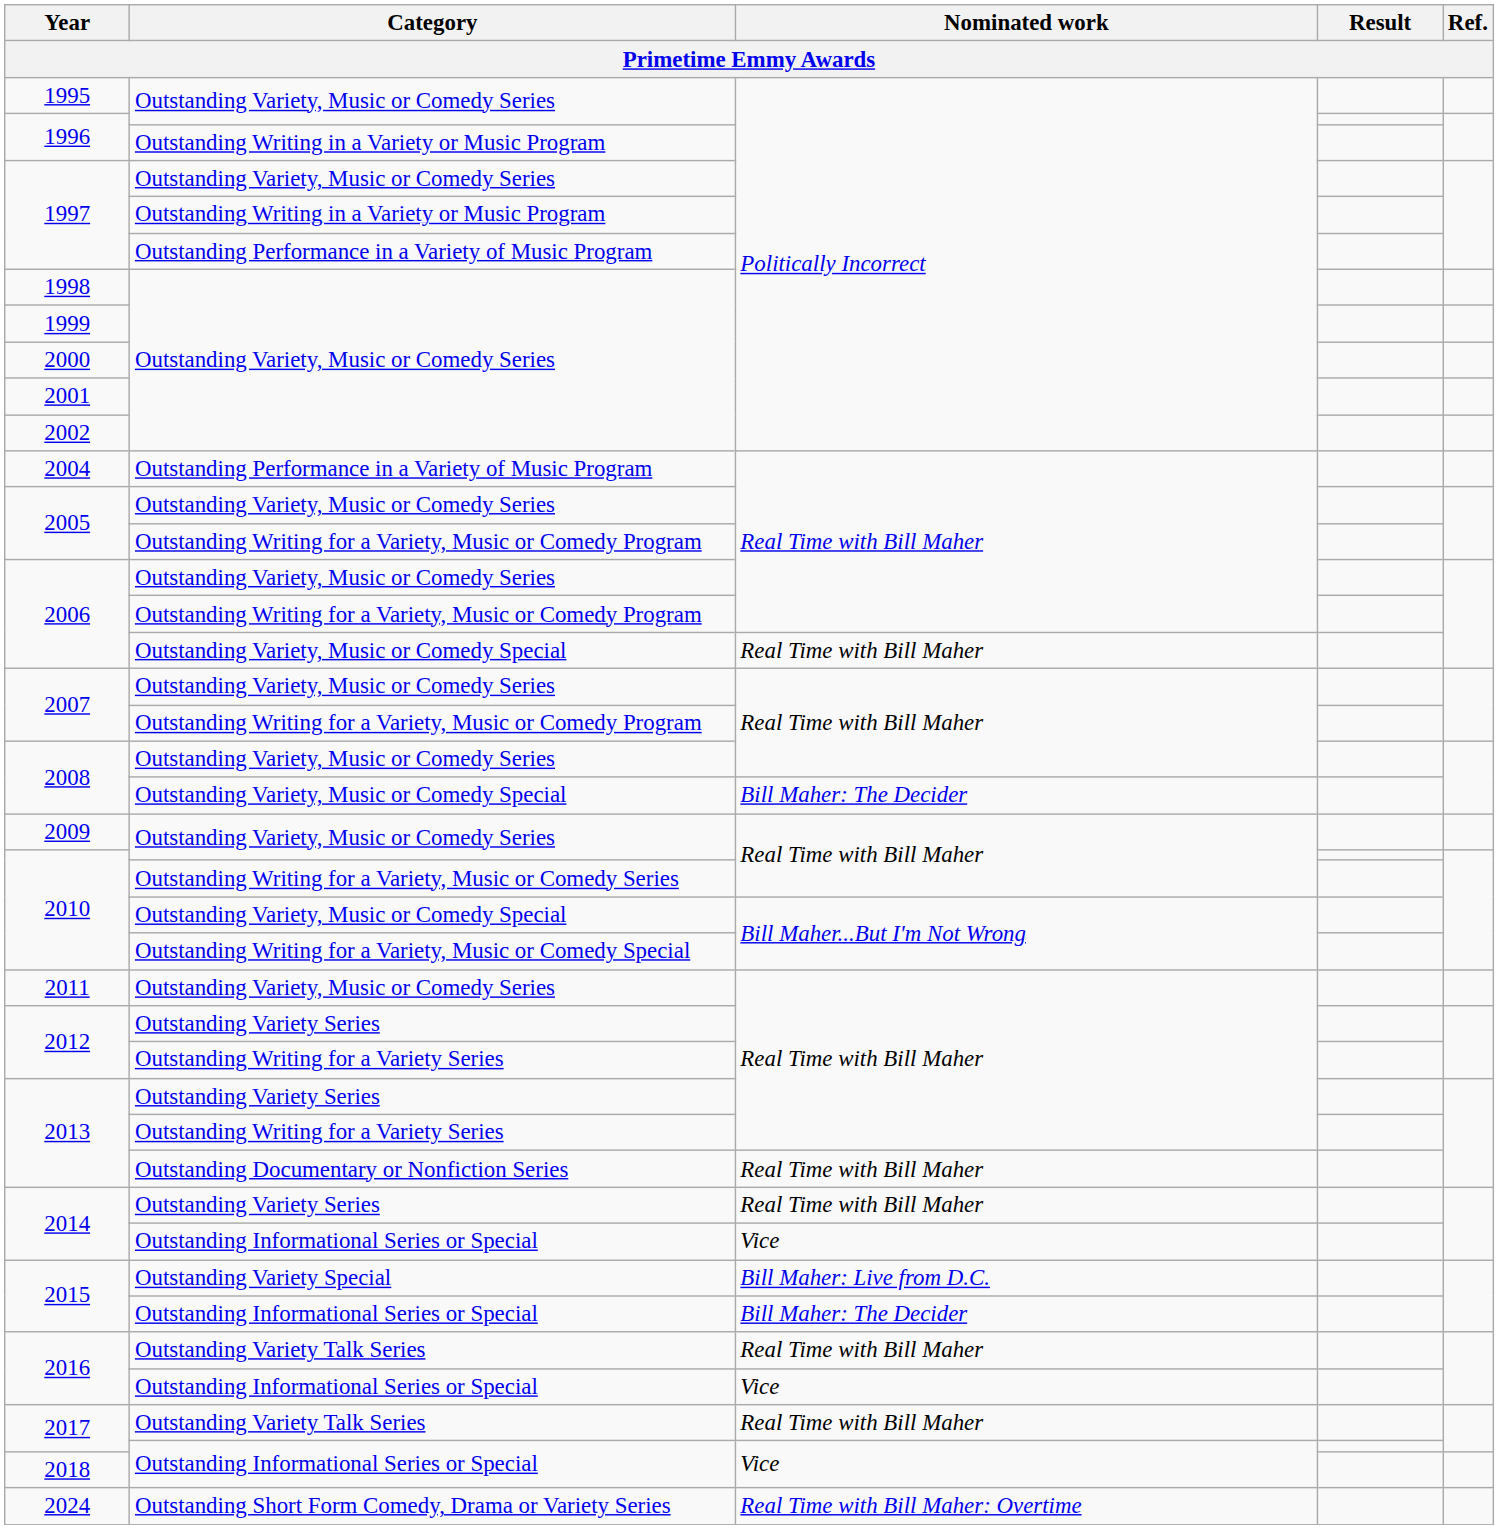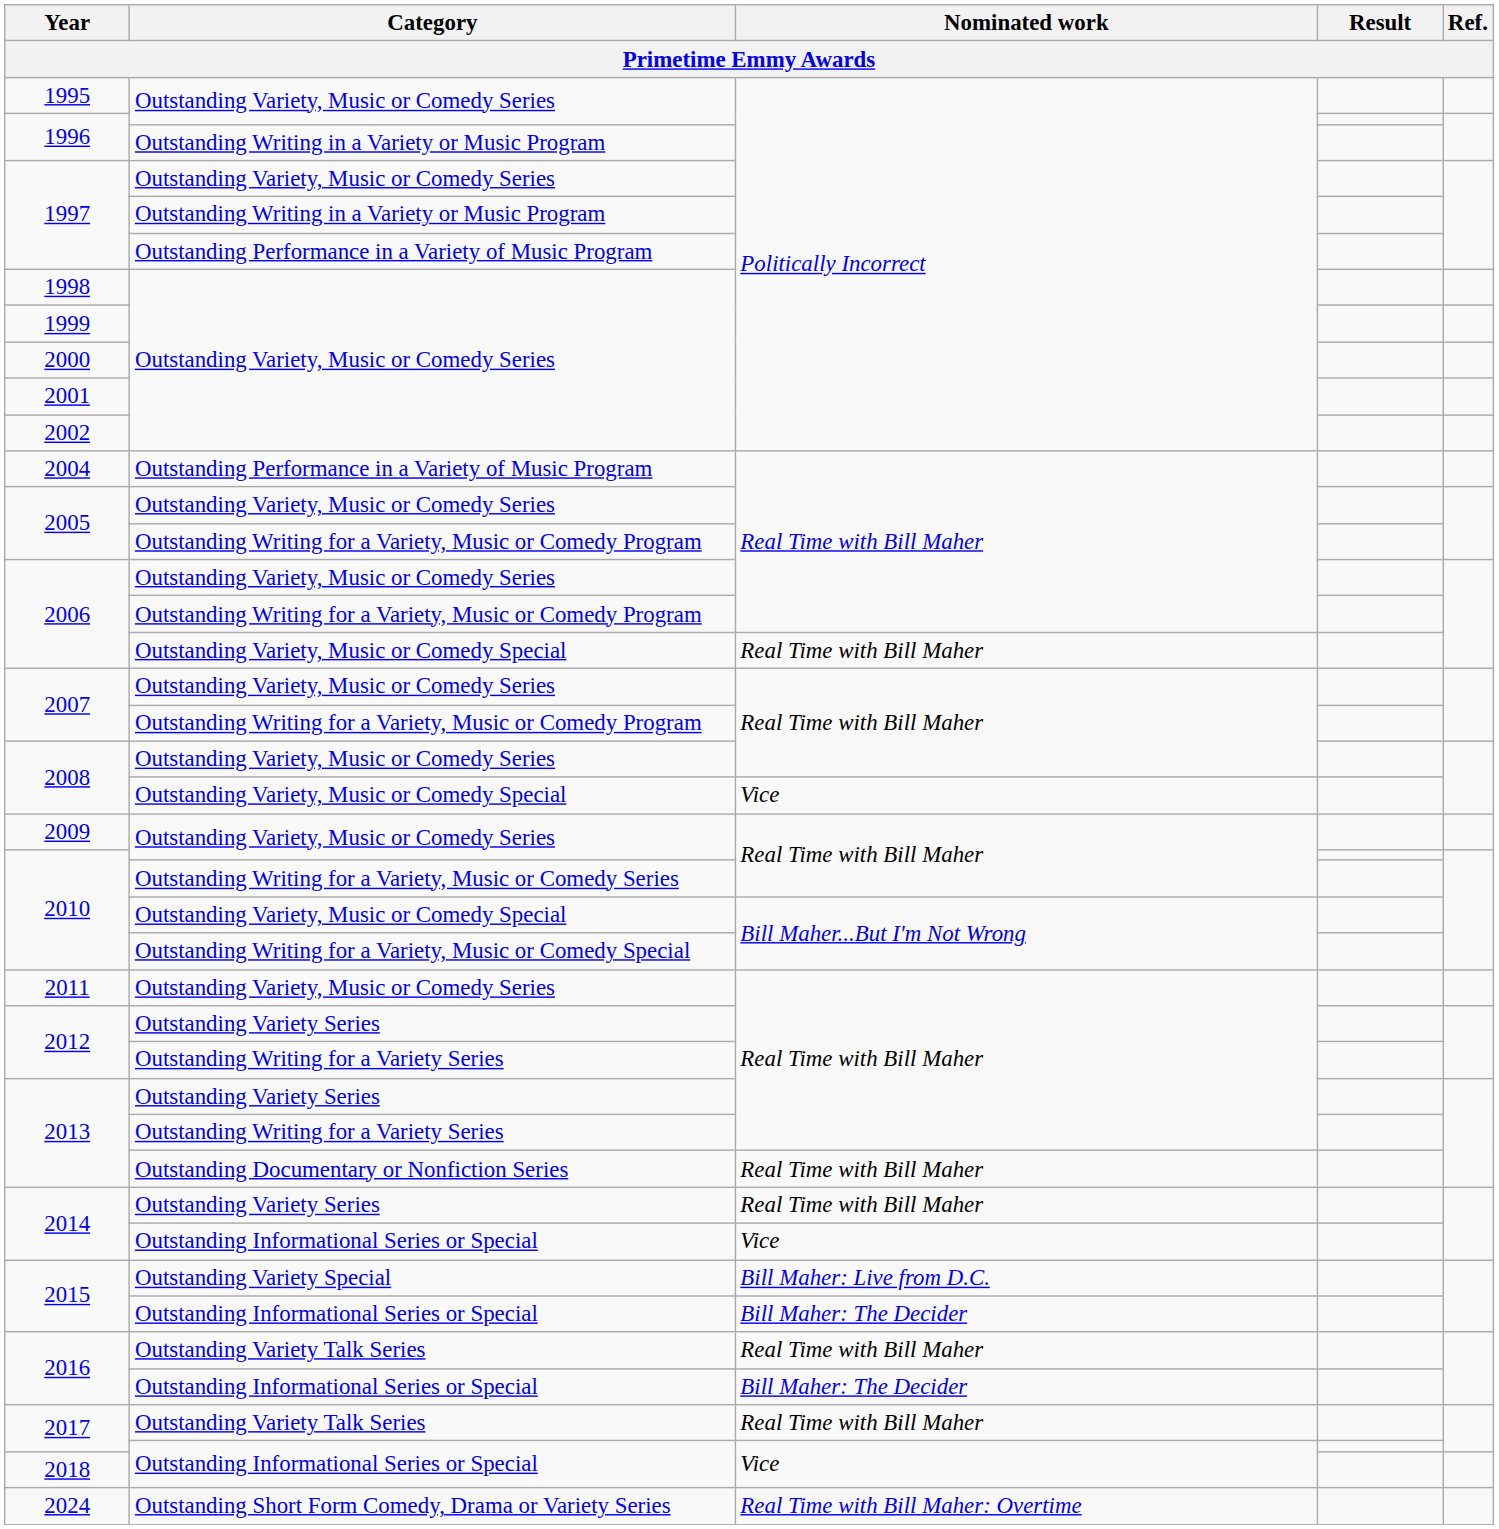2008 / Outstanding Variety, Music or Comedy Special | Nominated work: Bill Maher: The Decider -> Vice
2016 / Outstanding Informational Series or Special | Nominated work: Vice -> Bill Maher: The Decider
